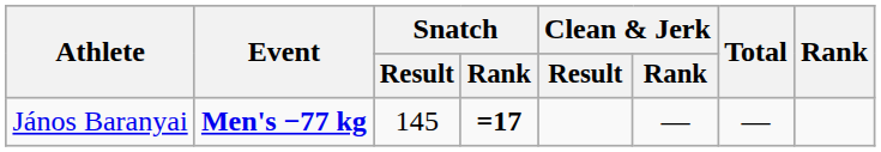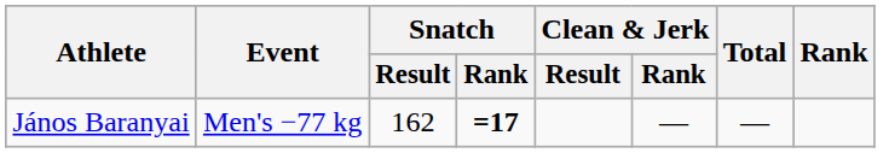János Baranyai | Event: bold -> normal
János Baranyai | Snatch / Result: 145 -> 162
